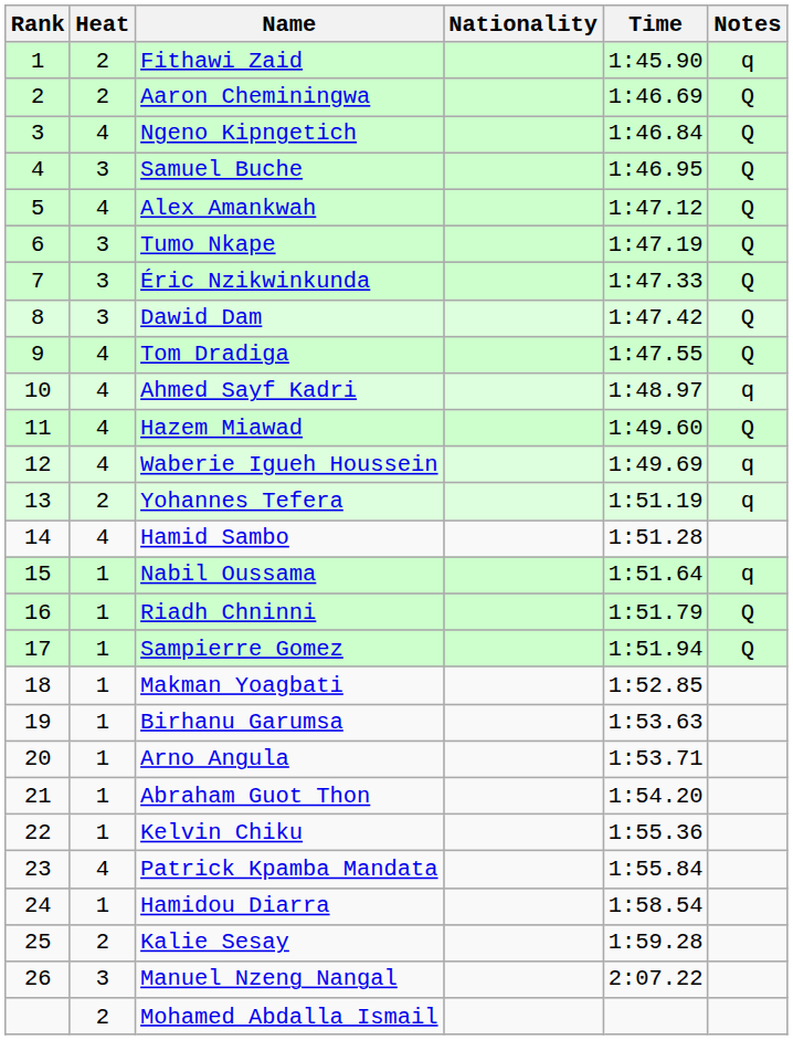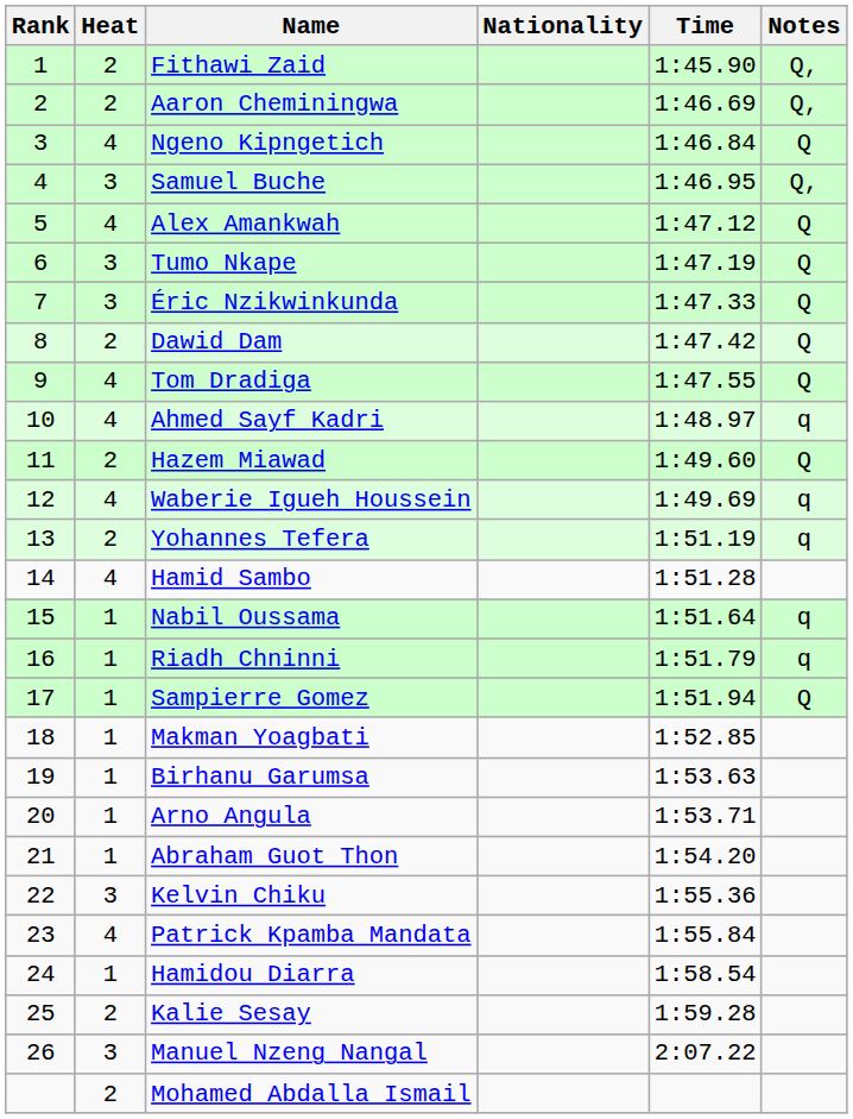Fithawi Zaid | Notes: q -> Q,
Aaron Cheminingwa | Notes: Q -> Q,
Samuel Buche | Notes: Q -> Q,
Dawid Dam | Heat: 3 -> 2
Hazem Miawad | Heat: 4 -> 2
Riadh Chninni | Notes: Q -> q
Kelvin Chiku | Heat: 1 -> 3
